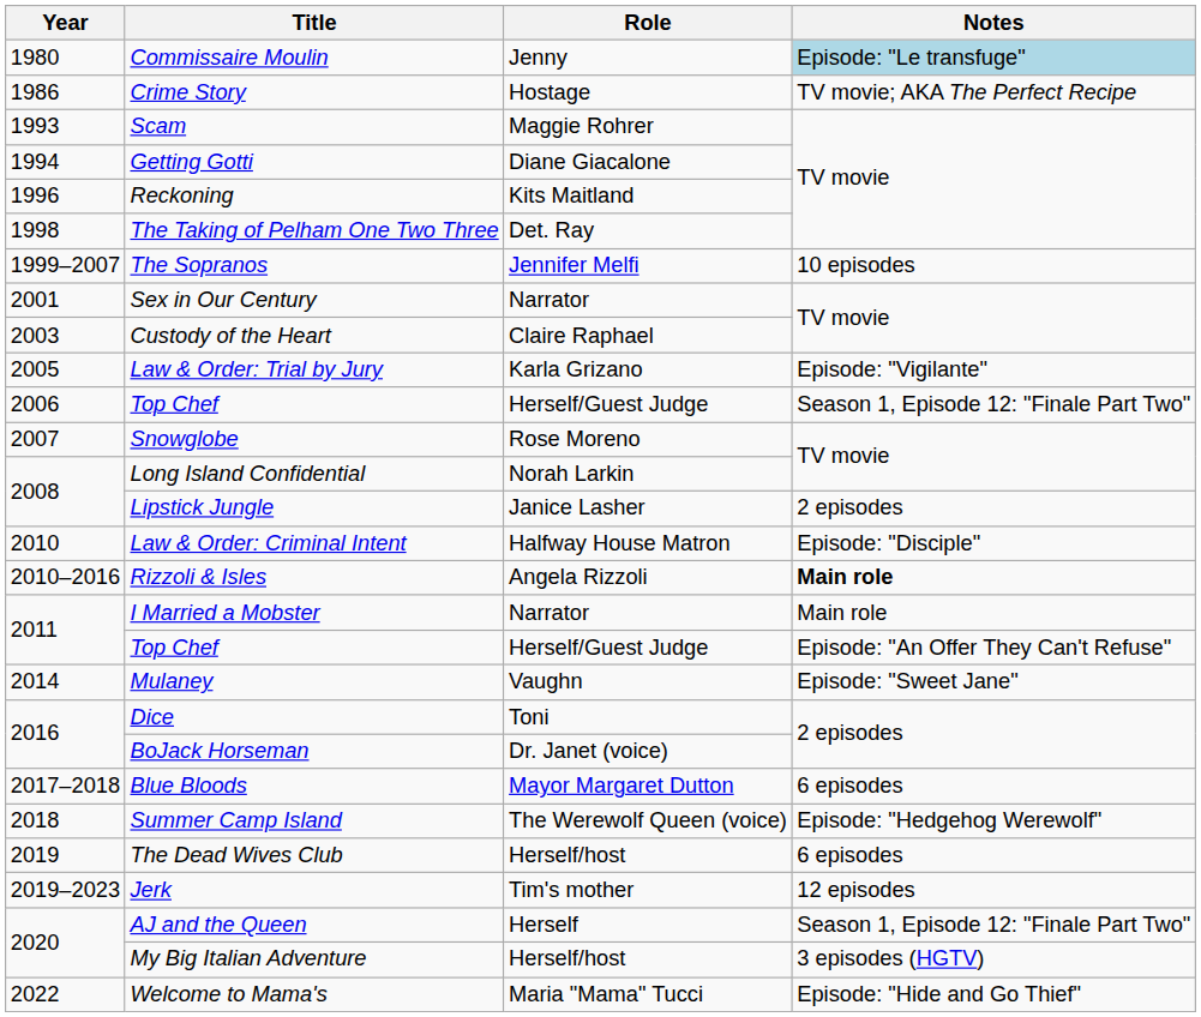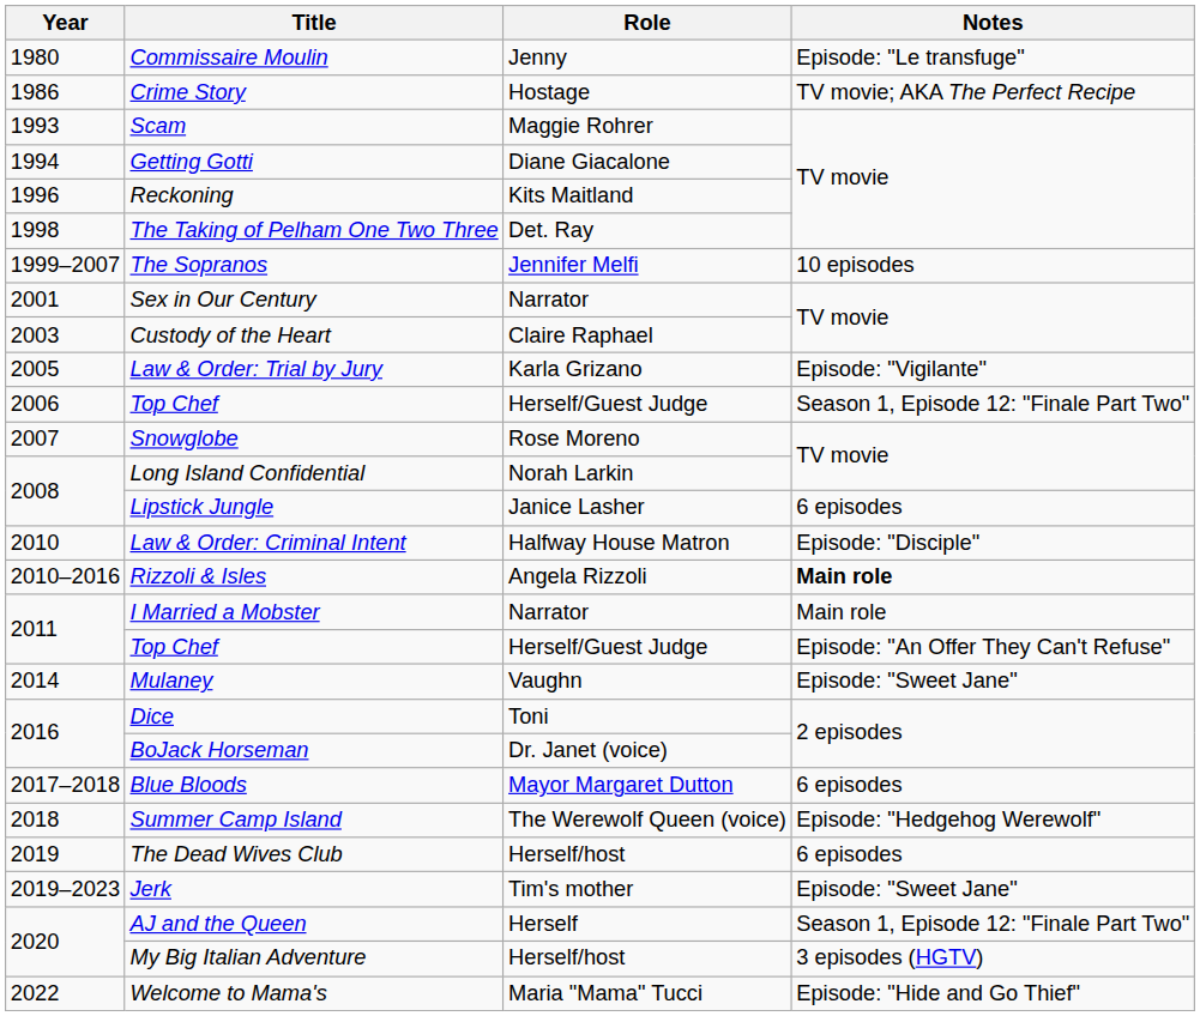Commissaire Moulin | Notes: lightblue background -> no background
Lipstick Jungle | Notes: 2 episodes -> 6 episodes
Jerk | Notes: 12 episodes -> Episode: "Sweet Jane"
